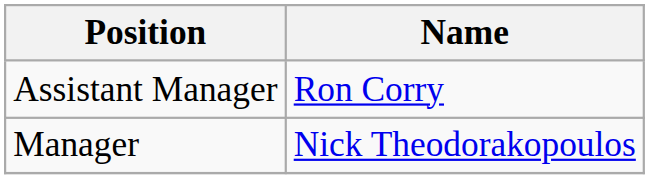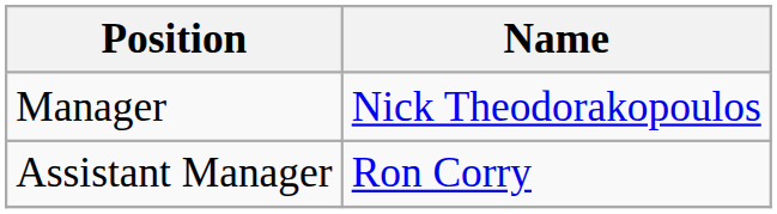rows swapped: Manager <-> Assistant Manager
